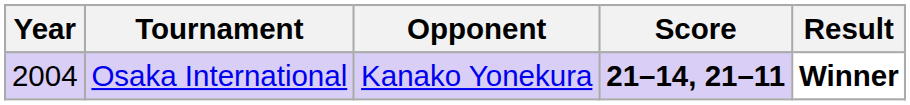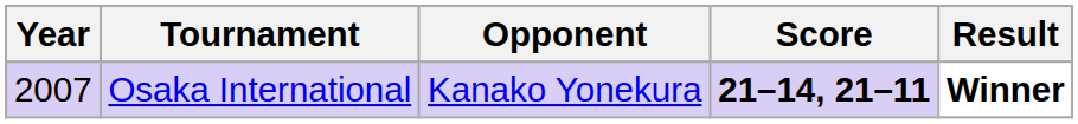Osaka International | Year: 2004 -> 2007
